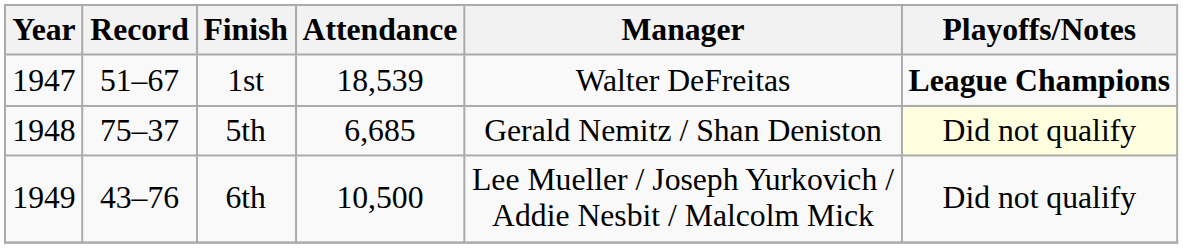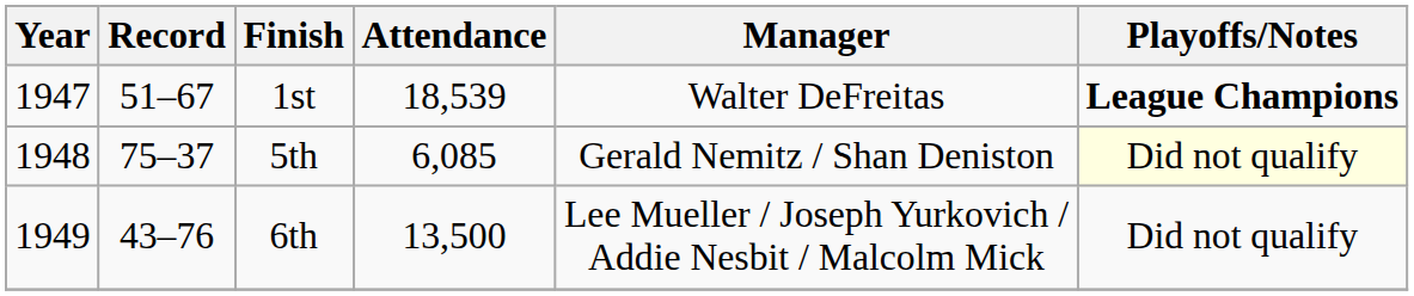5th | Attendance: 6,685 -> 6,085
6th | Attendance: 10,500 -> 13,500
